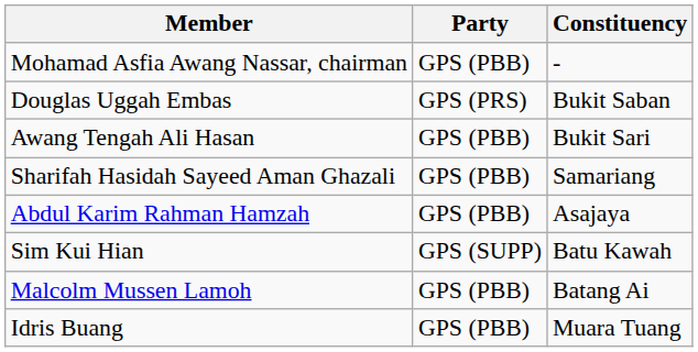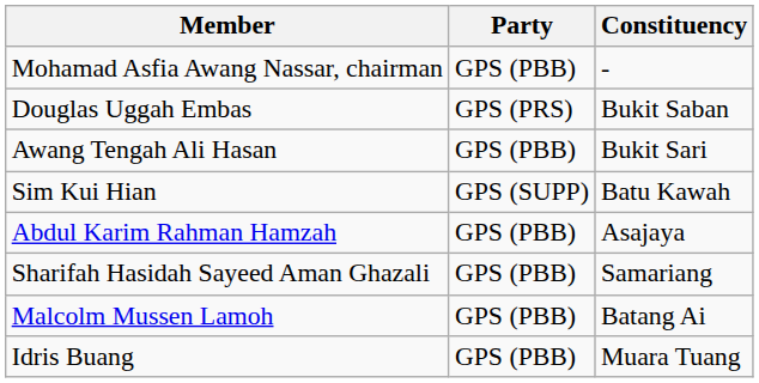rows swapped: Sim Kui Hian <-> Sharifah Hasidah Sayeed Aman Ghazali
